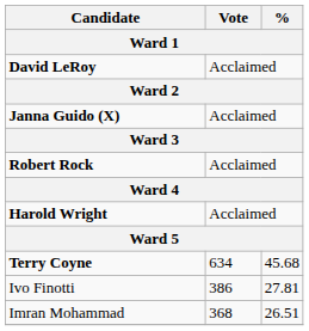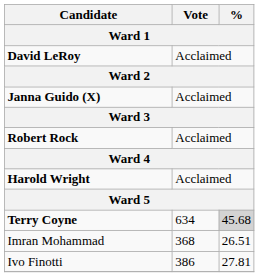Terry Coyne | %: no background -> lightgrey background
rows swapped: Ivo Finotti <-> Imran Mohammad
